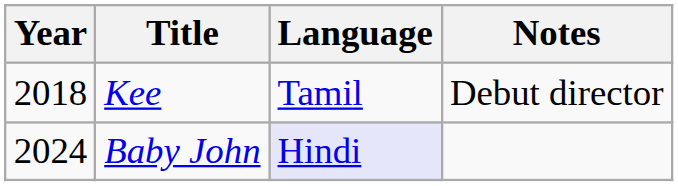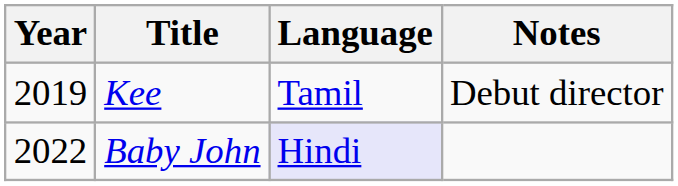Kee | Year: 2018 -> 2019
Baby John | Year: 2024 -> 2022
